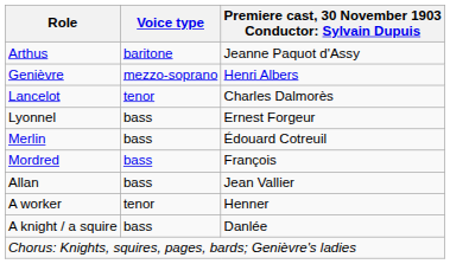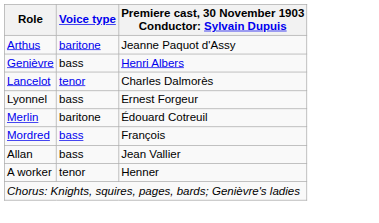Genièvre | Voice type: mezzo-soprano -> bass
Merlin | Voice type: bass -> baritone
- row: A knight / a squire | bass | Danlée
